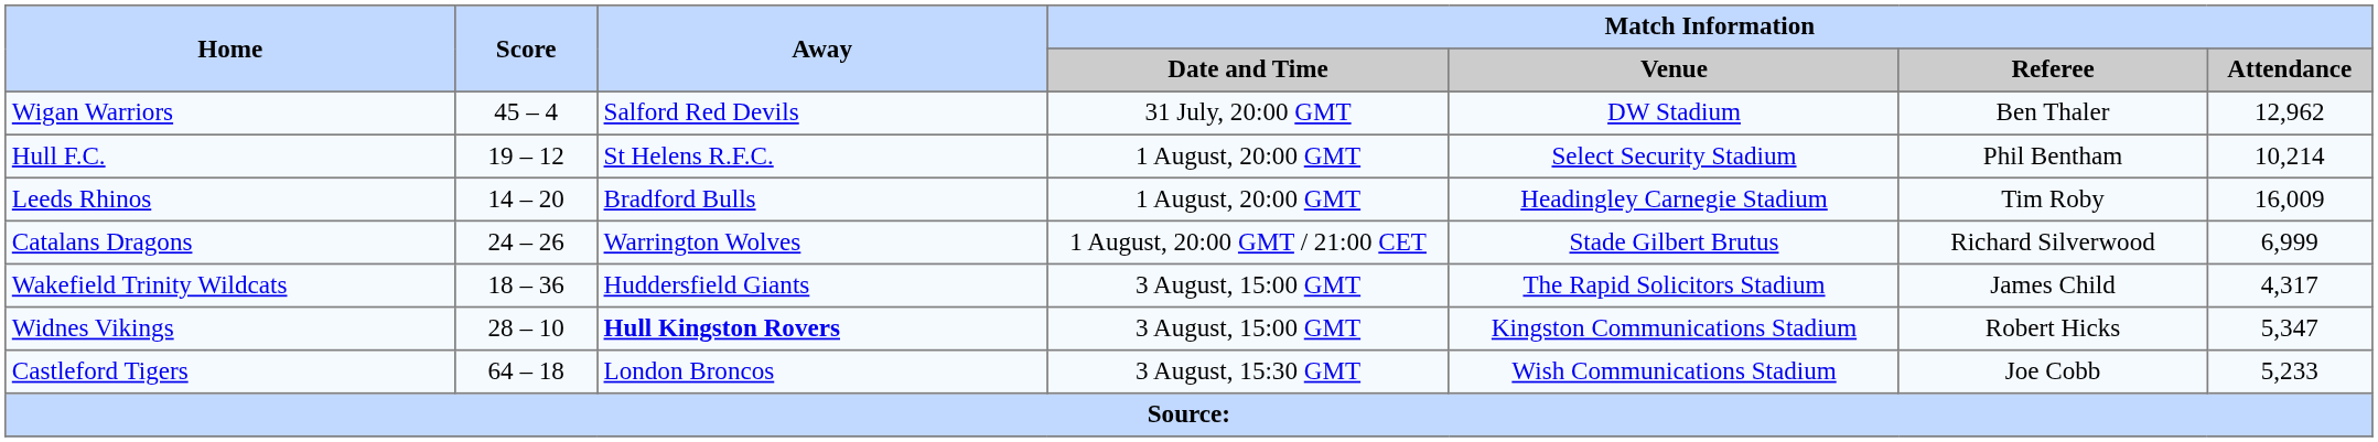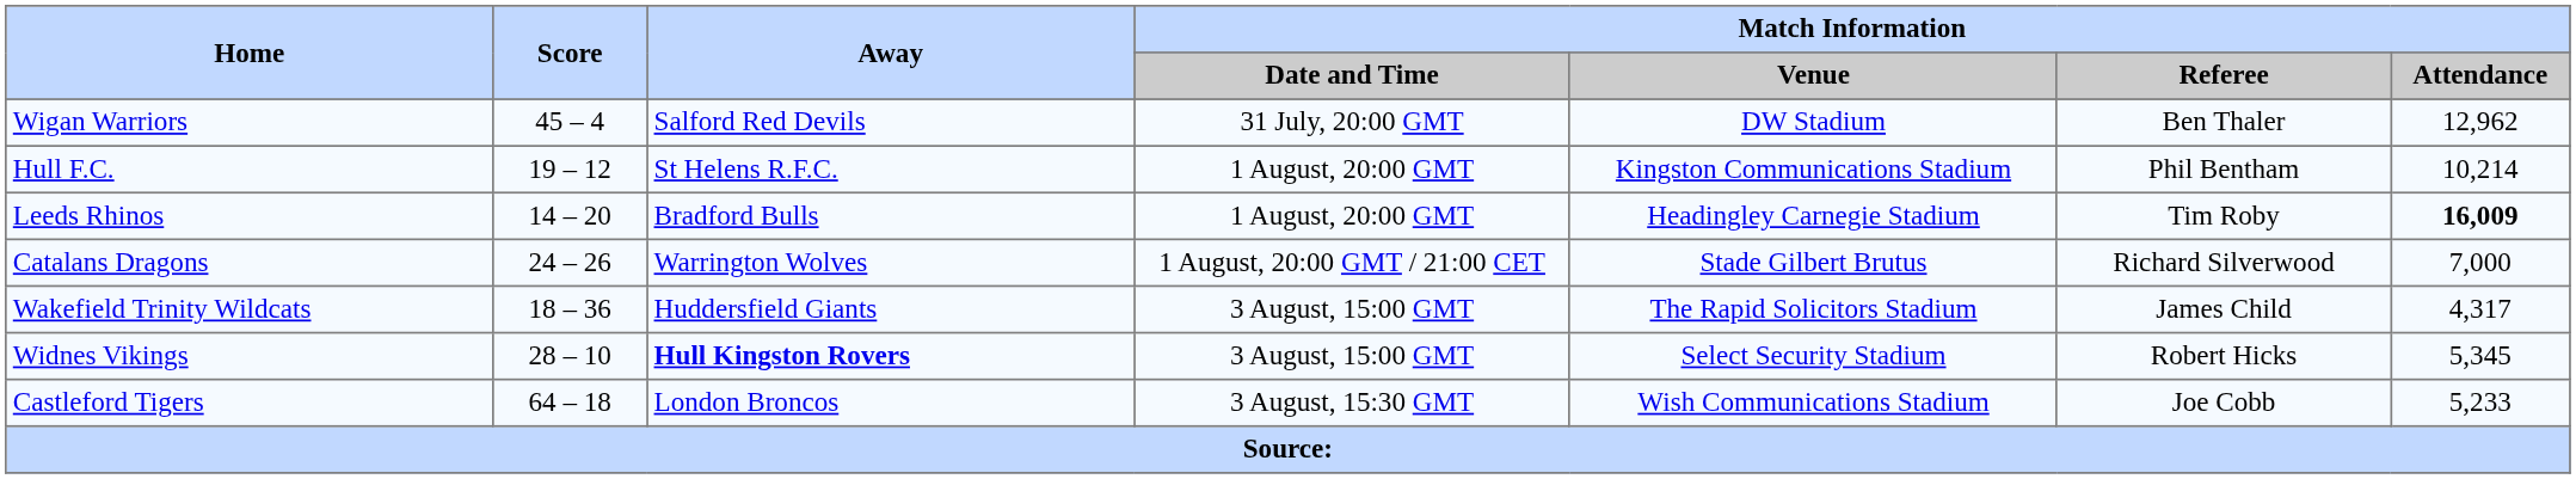Hull F.C. | Match Information / Venue: Select Security Stadium -> Kingston Communications Stadium
Leeds Rhinos | Match Information / Attendance: normal -> bold
Catalans Dragons | Match Information / Attendance: 6,999 -> 7,000
Widnes Vikings | Match Information / Venue: Kingston Communications Stadium -> Select Security Stadium
Widnes Vikings | Match Information / Attendance: 5,347 -> 5,345
